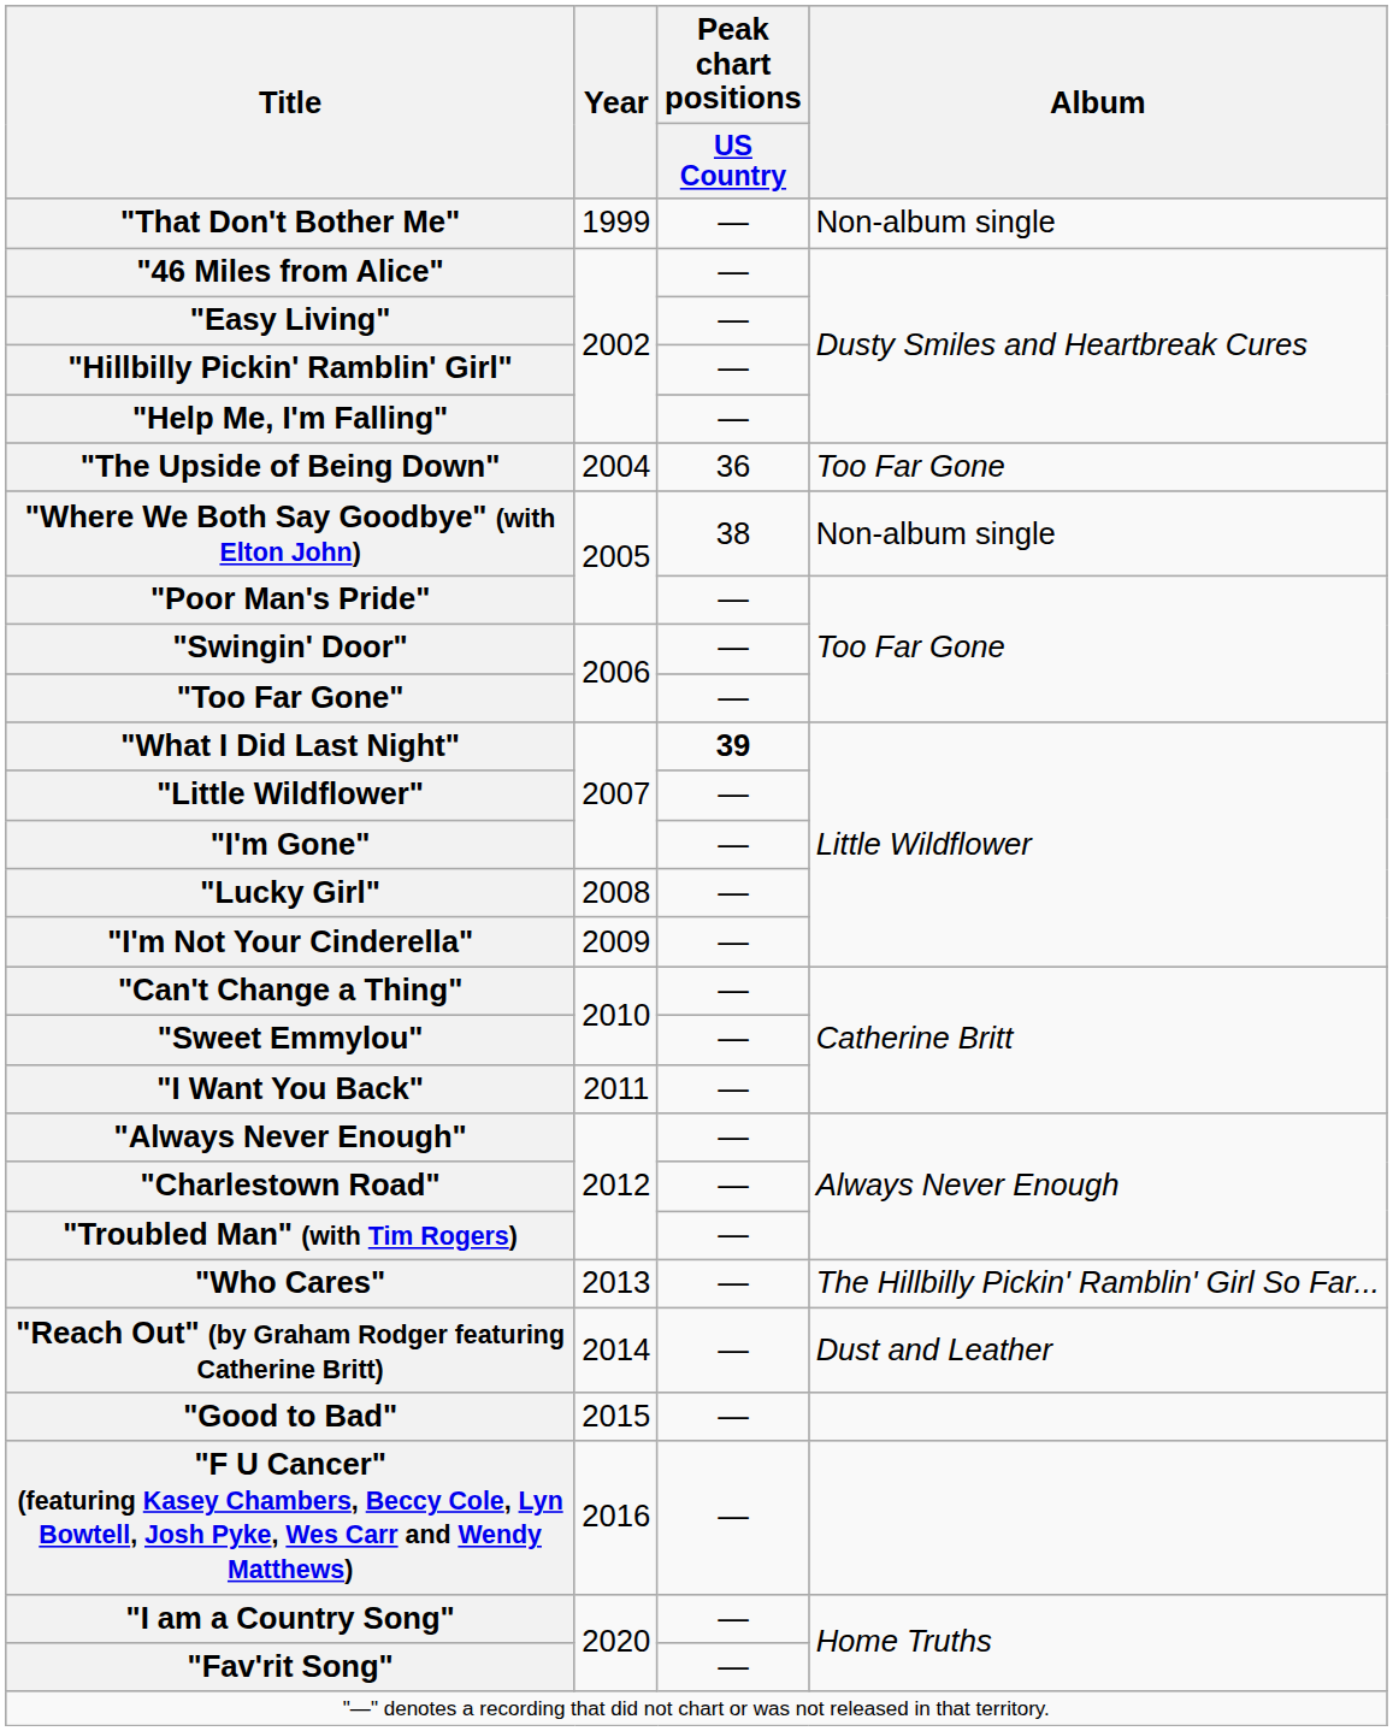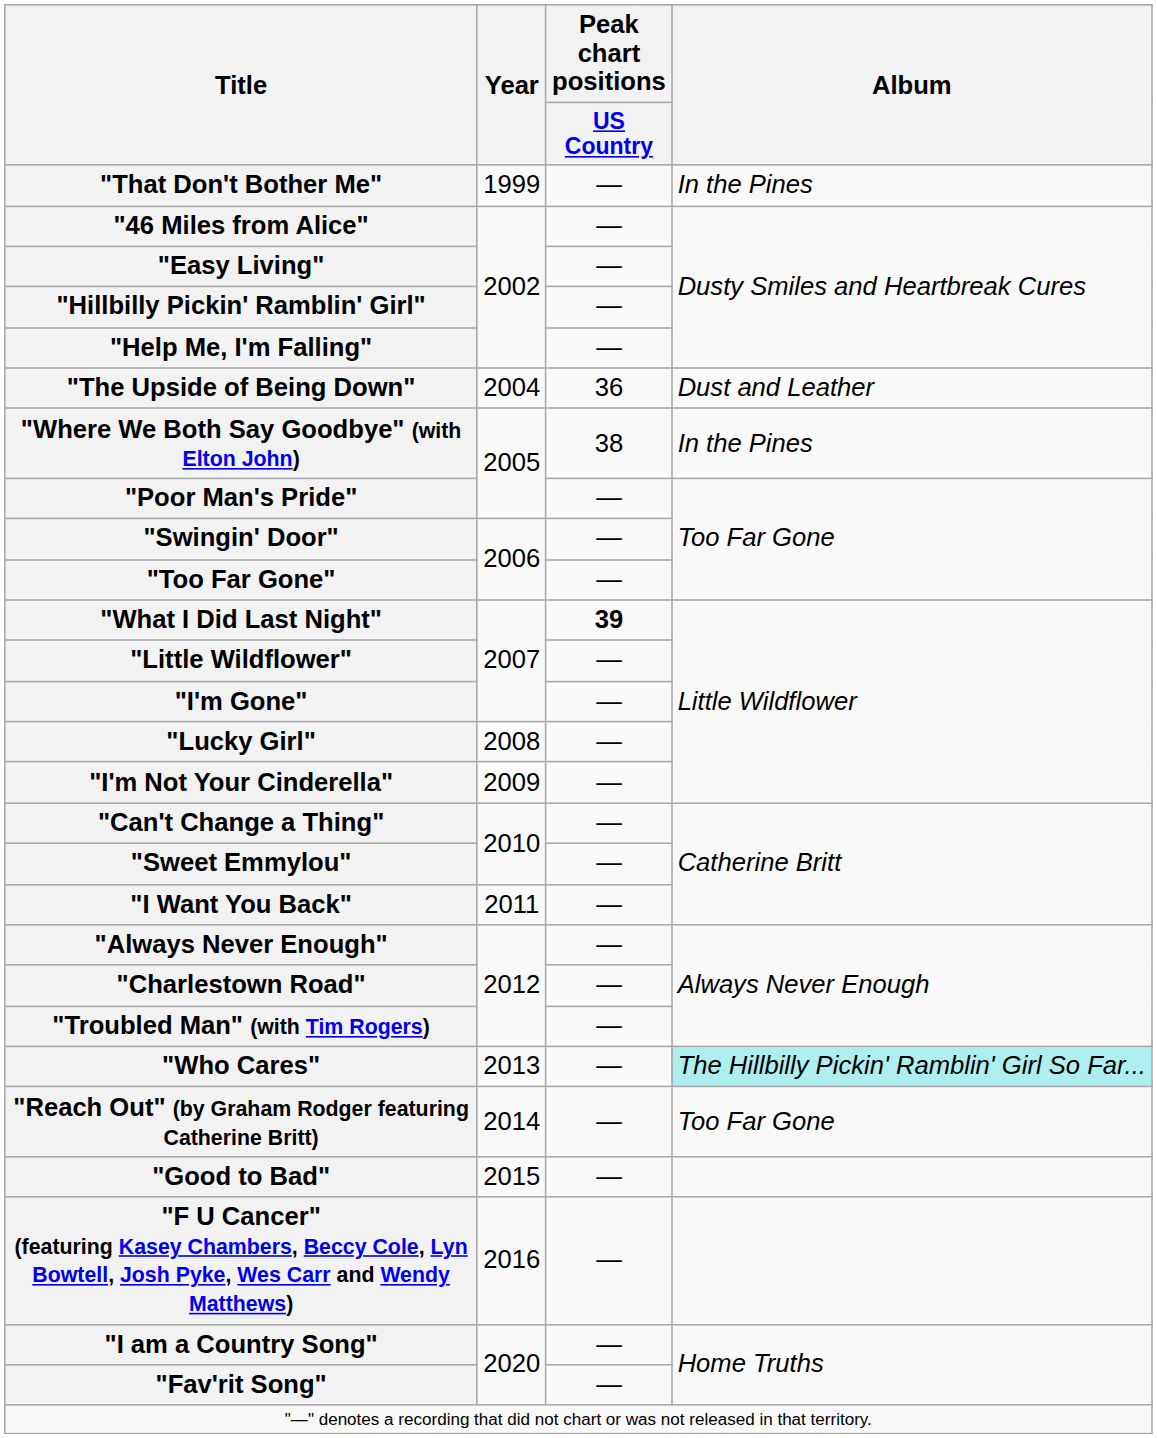"That Don't Bother Me" | Album: Non-album single -> In the Pines
"The Upside of Being Down" | Album: Too Far Gone -> Dust and Leather
"Where We Both Say Goodbye" (with Elton John) | Album: Non-album single -> In the Pines
"Who Cares" | Album: no background -> paleturquoise background
"Reach Out" (by Graham Rodger featuring Catherine Britt) | Album: Dust and Leather -> Too Far Gone
